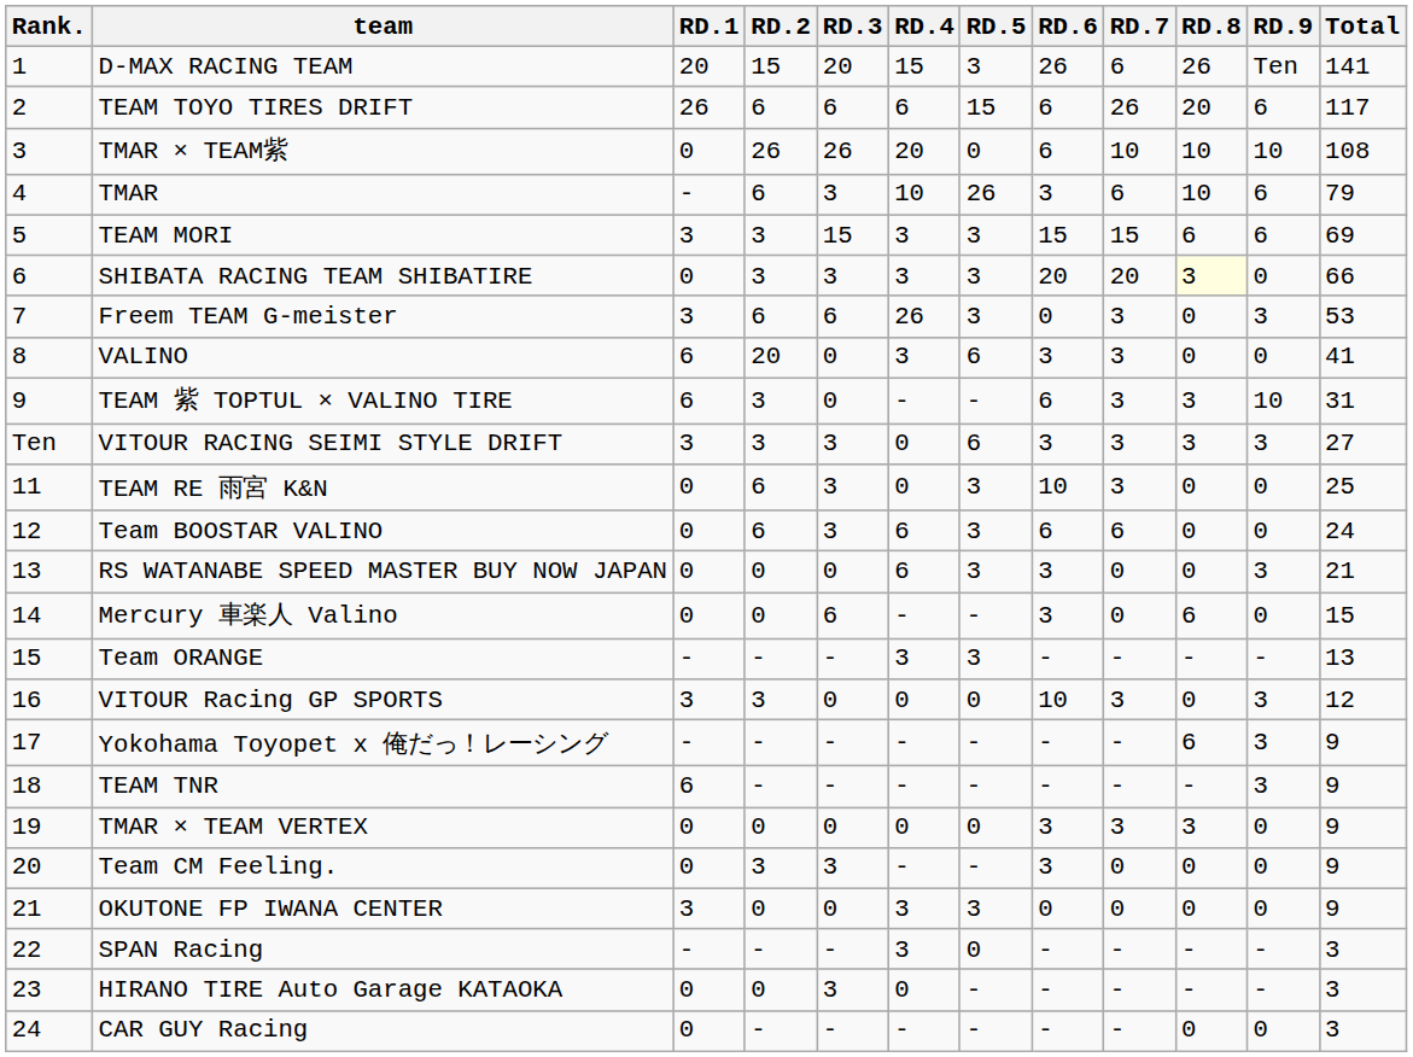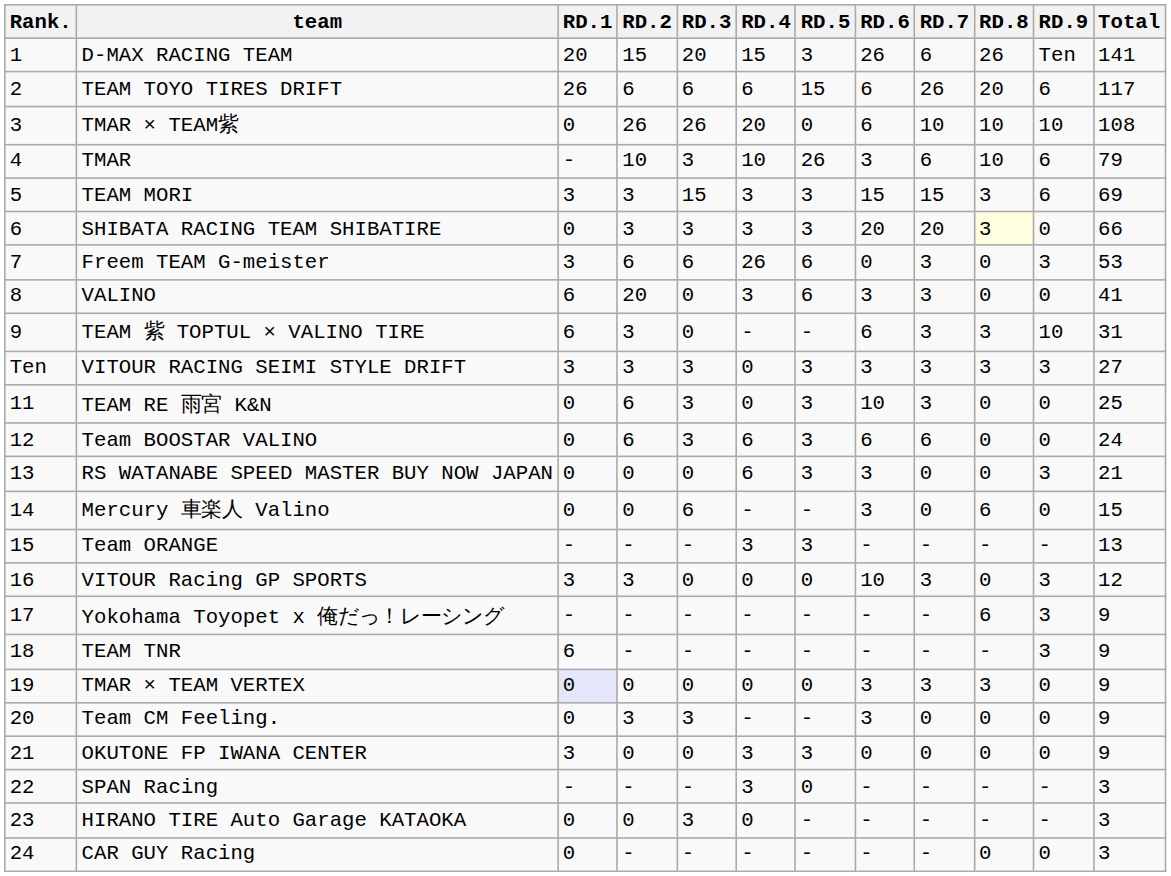TMAR | RD.2: 6 -> 10
TEAM MORI | RD.8: 6 -> 3
Freem TEAM G-meister | RD.5: 3 -> 6
VITOUR RACING SEIMI STYLE DRIFT | RD.5: 6 -> 3
TMAR × TEAM VERTEX | RD.1: no background -> lavender background
